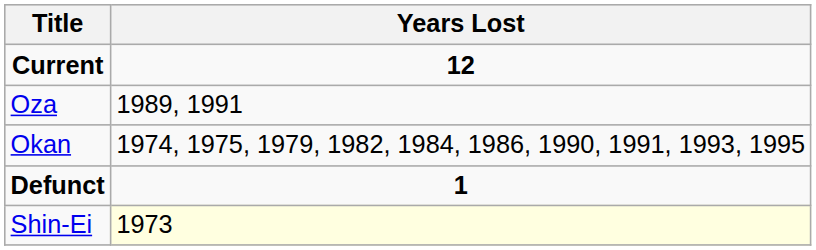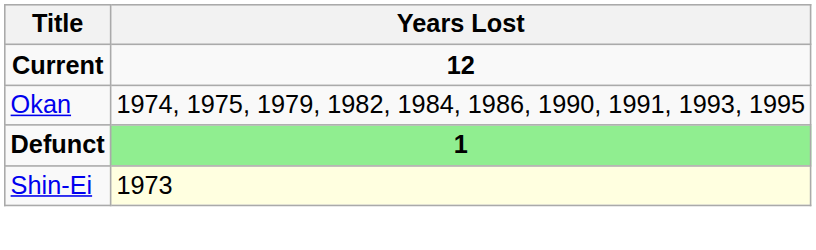- row: Oza | 1989, 1991
Defunct | Years Lost: no background -> lightgreen background
